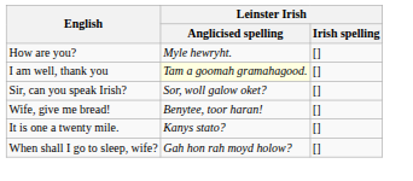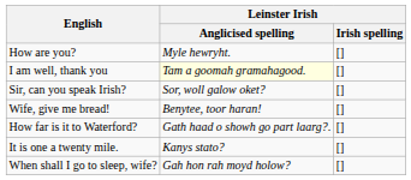+ row: How far is it to Waterford? | Gath haad o showh go part laarg?. | []
